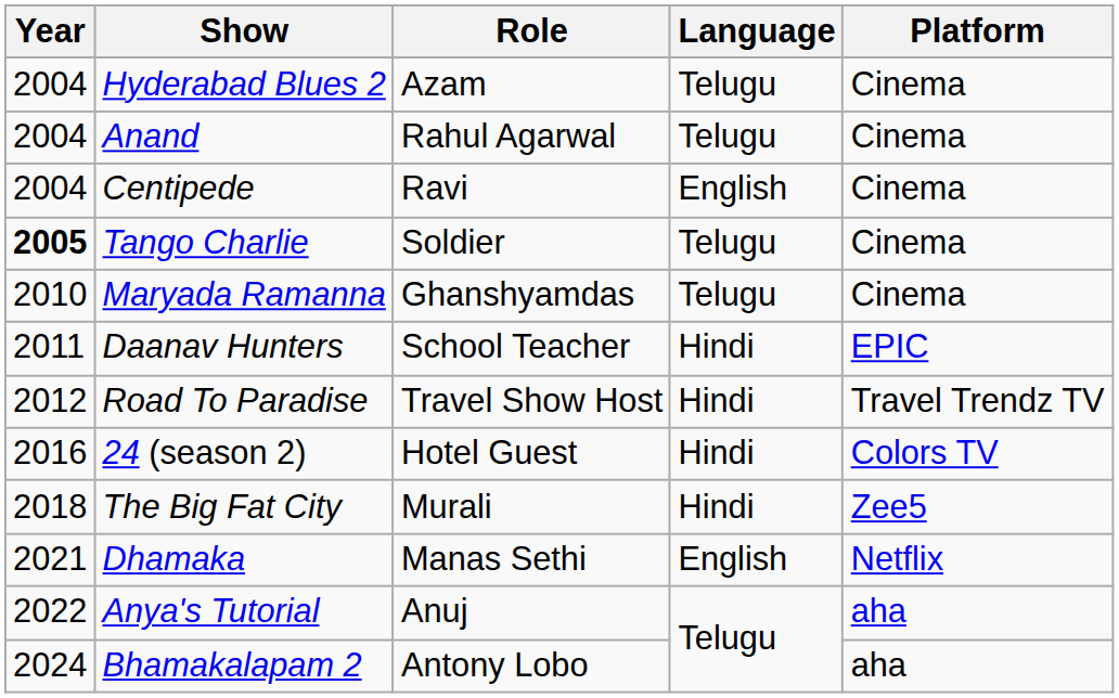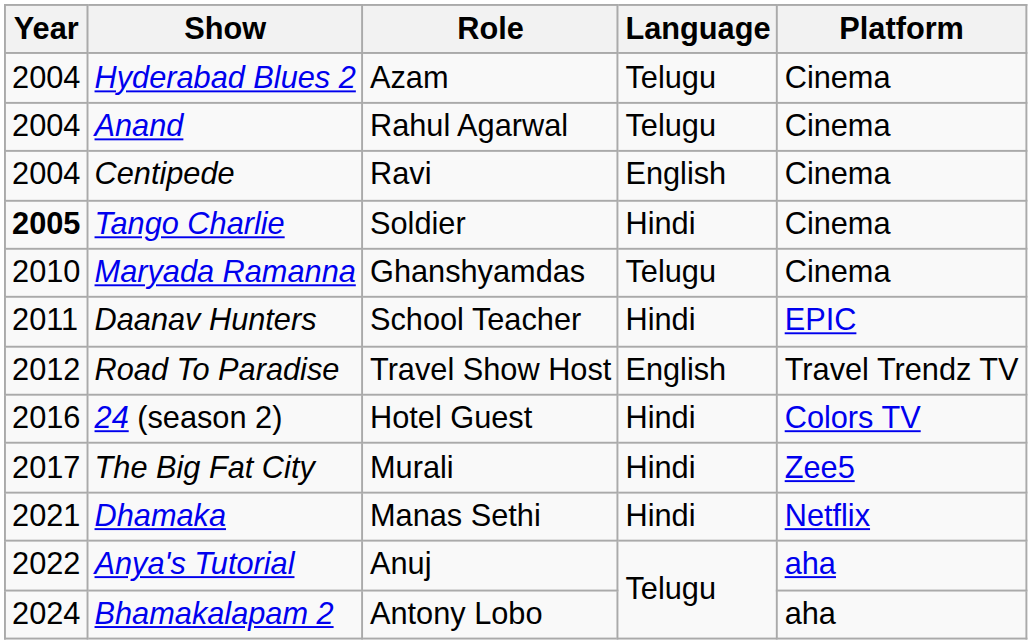Tango Charlie | Language: Telugu -> Hindi
Road To Paradise | Language: Hindi -> English
The Big Fat City | Year: 2018 -> 2017
Dhamaka | Language: English -> Hindi
